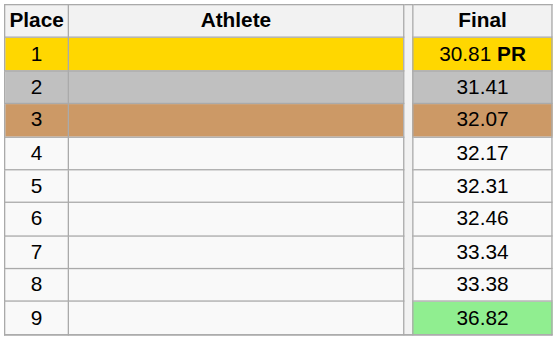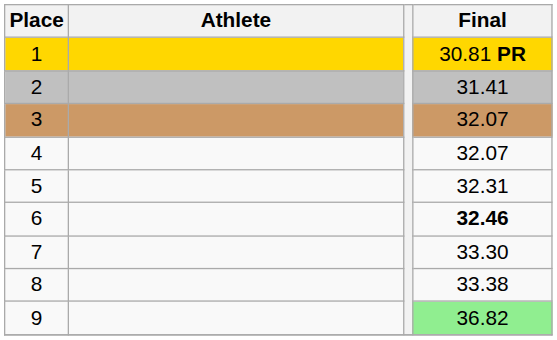4 | Final: 32.17 -> 32.07
6 | Final: normal -> bold
7 | Final: 33.34 -> 33.30
